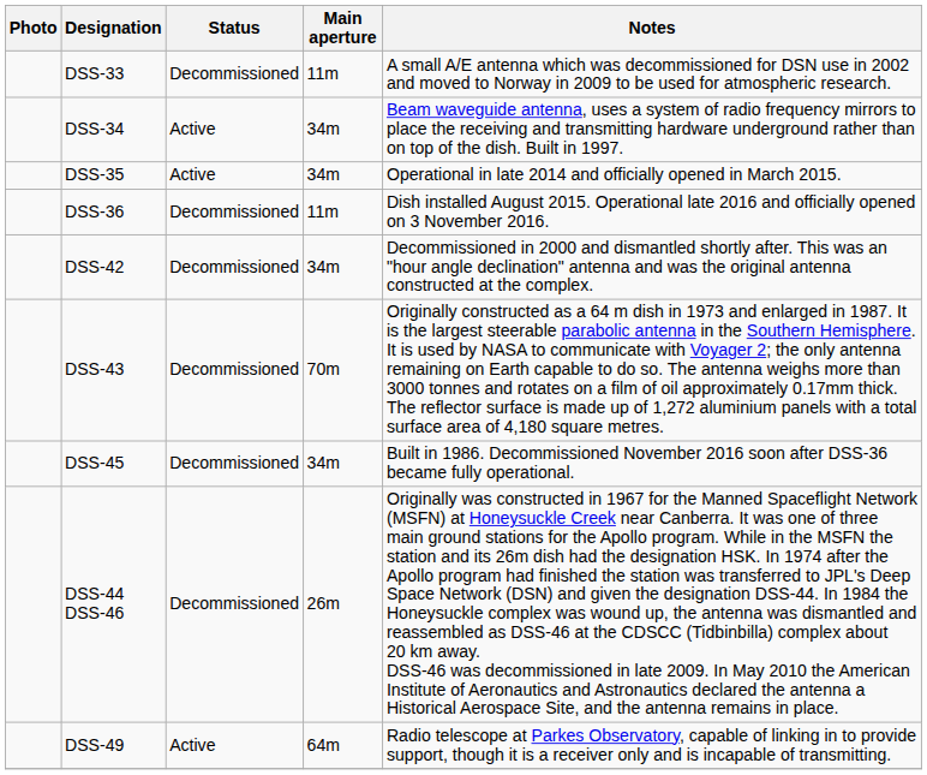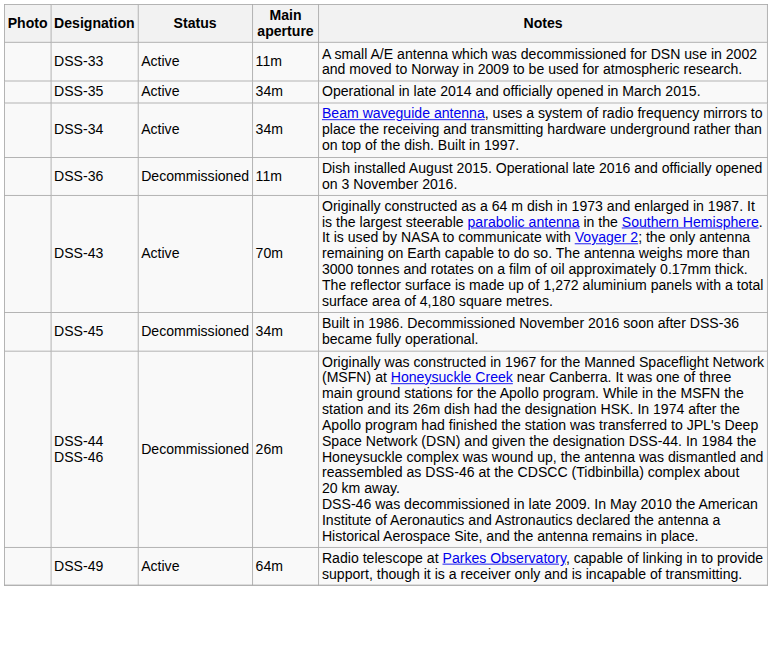DSS-33 | Status: Decommissioned -> Active
rows swapped: DSS-34 <-> DSS-35
- row: DSS-42 | Decommissioned | 34m | Decommissioned in 2000 and dismantled shortly after. This was an "hour angle declination" antenna and was the original antenna constructed at the complex.
DSS-43 | Status: Decommissioned -> Active
